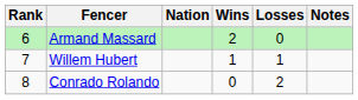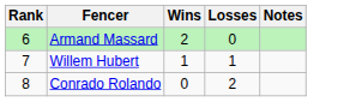- column: Nation
